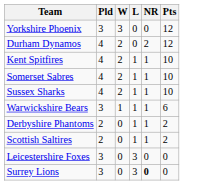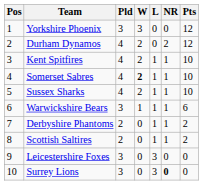+ column: Pos | 1 | 2 | 3 | 4 | 5 | 6 | 7 | 8 | 9 | 10
Somerset Sabres | W: normal -> bold
